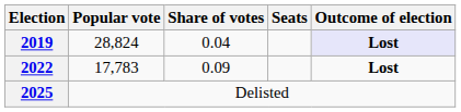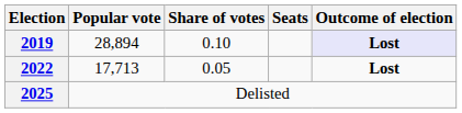2019 | Popular vote: 28,824 -> 28,894
2019 | Share of votes: 0.04 -> 0.10
2022 | Popular vote: 17,783 -> 17,713
2022 | Share of votes: 0.09 -> 0.05
